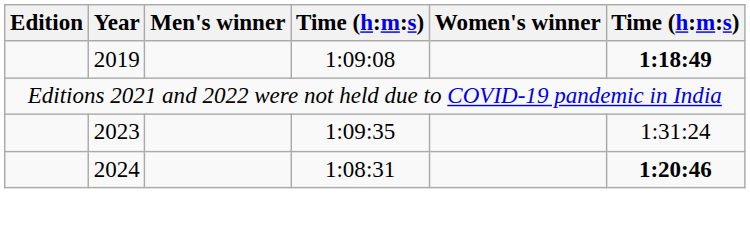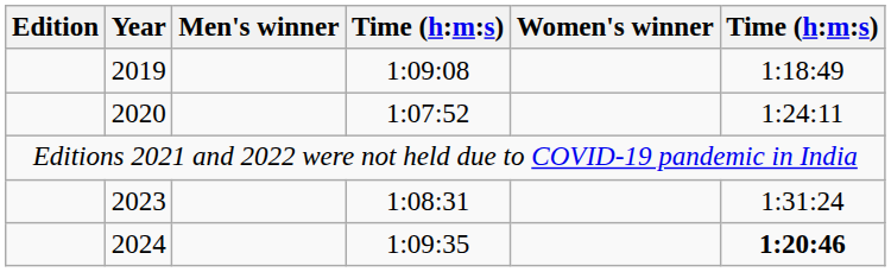2019 | column 6: bold -> normal
+ row: 2020 | 1:07:52 | 1:24:11
2023 | column 4: 1:09:35 -> 1:08:31
2024 | column 4: 1:08:31 -> 1:09:35
